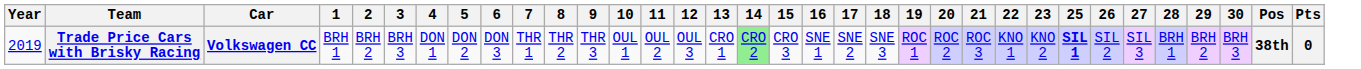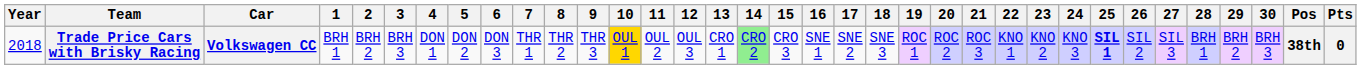+ column: 24 | KNO 3
Trade Price Cars with Brisky Racing | Year: 2019 -> 2018
Trade Price Cars with Brisky Racing | 10: no background -> gold background
